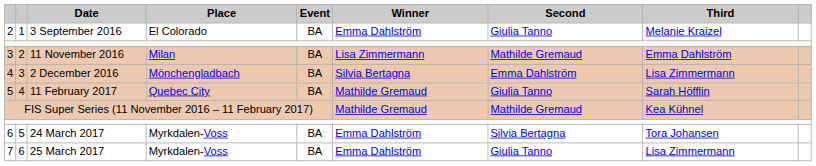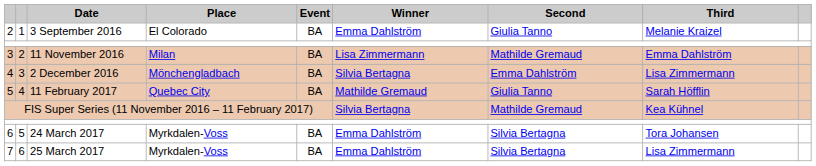FIS Super Series (11 November 2016 – 11 February 2017) | Winner: Mathilde Gremaud -> Silvia Bertagna
7 | Second: Giulia Tanno -> Silvia Bertagna
